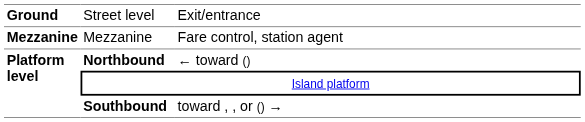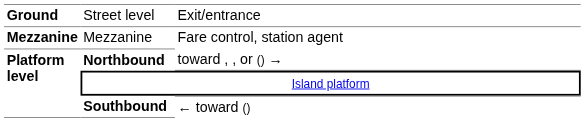Northbound | column 3: ← toward () -> toward , , or () →
Southbound | column 3: toward , , or () → -> ← toward ()
